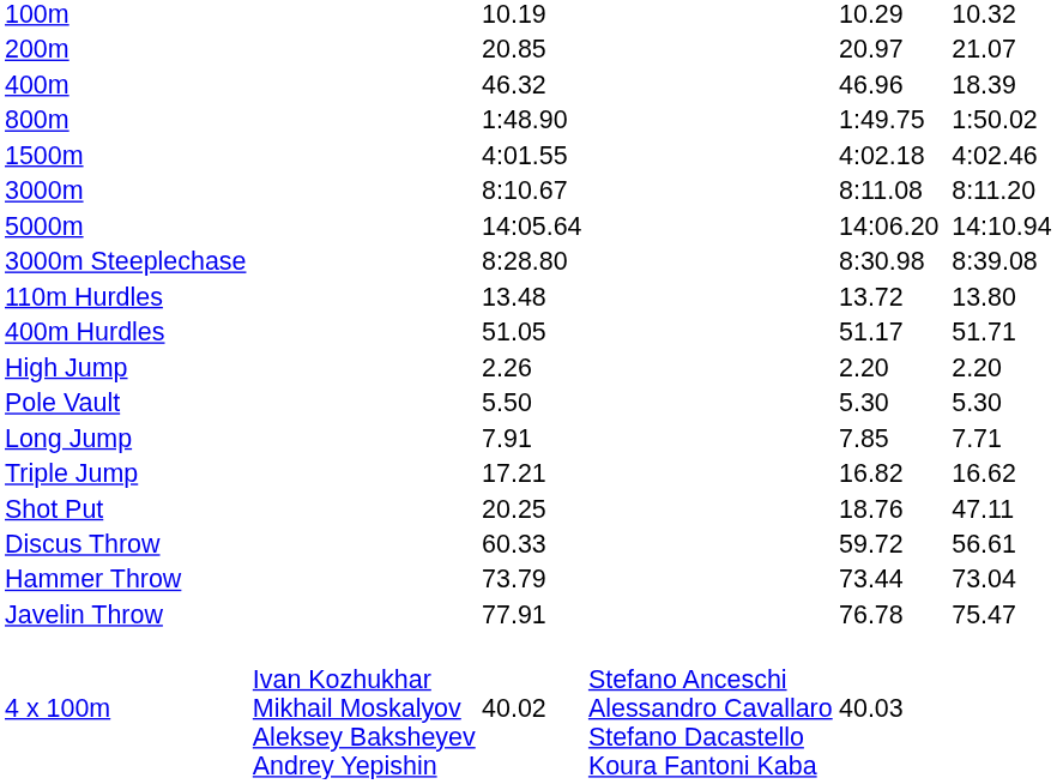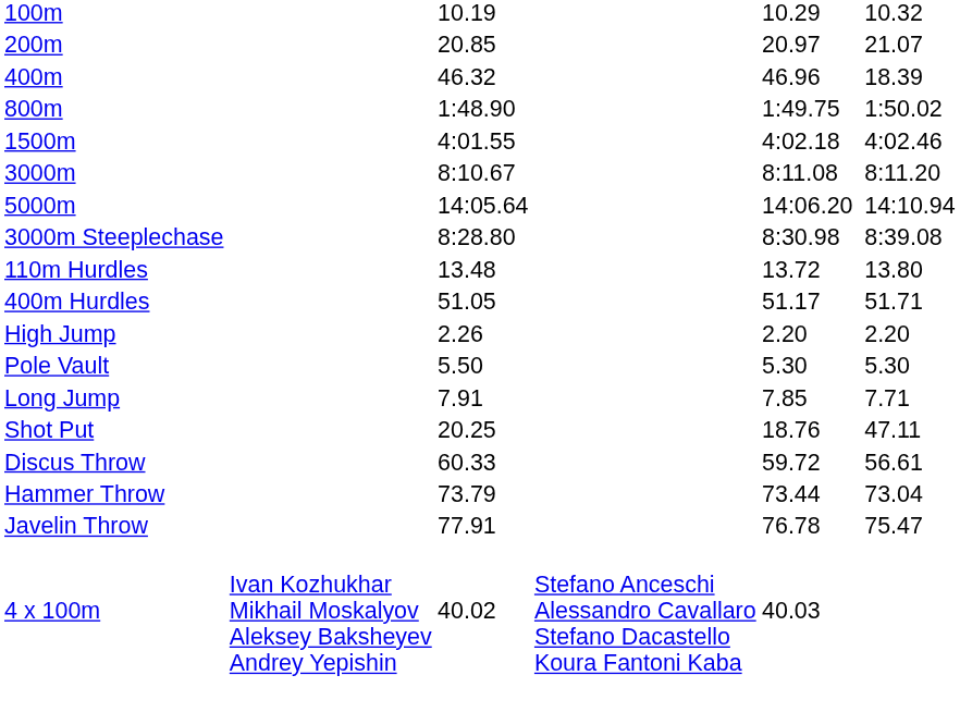- row: Triple Jump | 17.21 | 16.82 | 16.62
